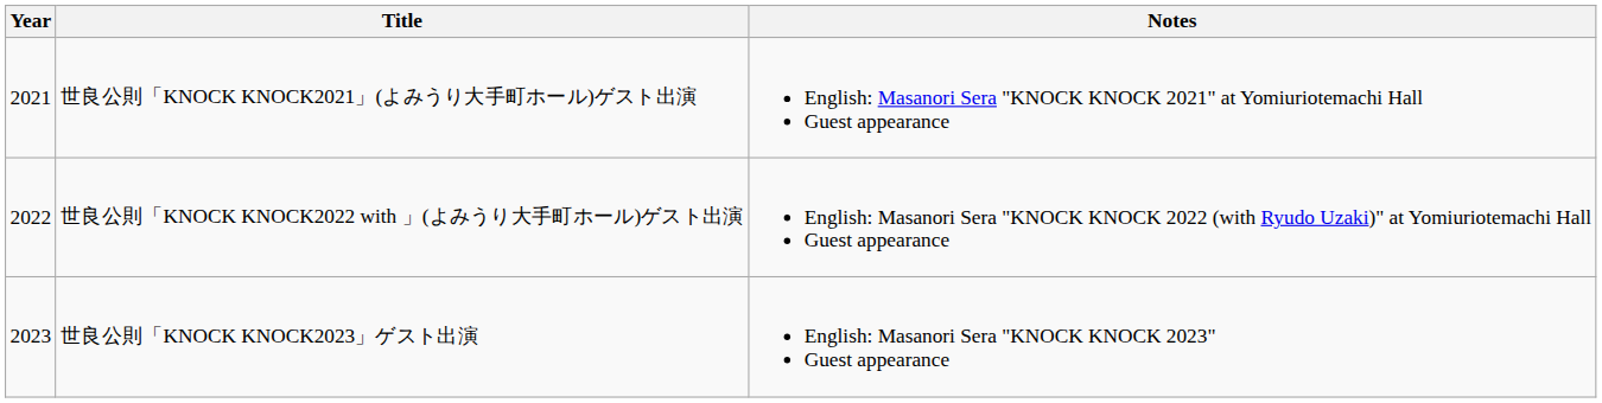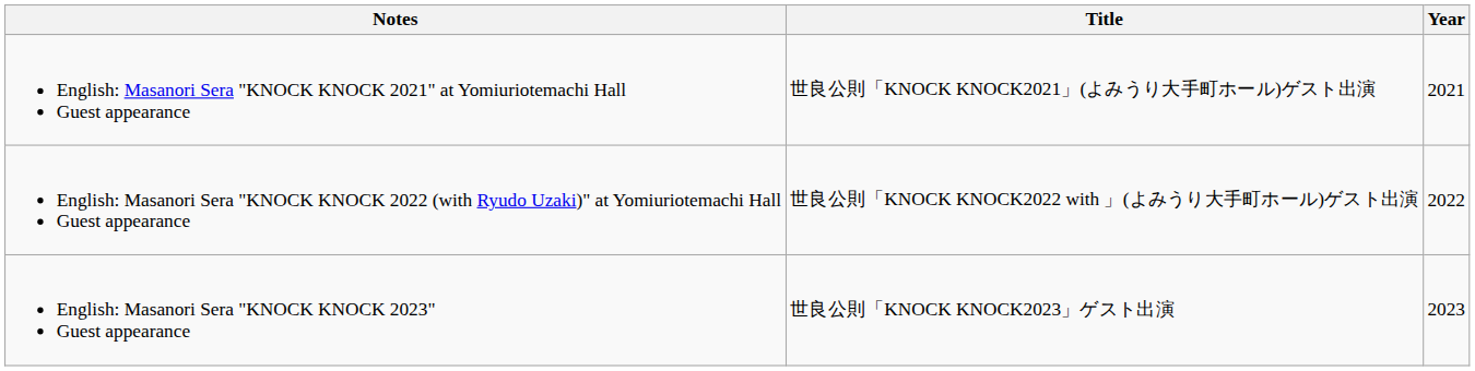columns swapped: Year <-> Notes
